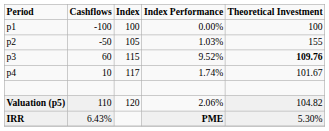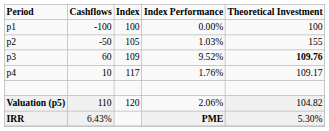p3 | Index: 115 -> 109
p4 | Index Performance: 1.74% -> 1.76%
p4 | Theoretical Investment: 101.67 -> 109.17
